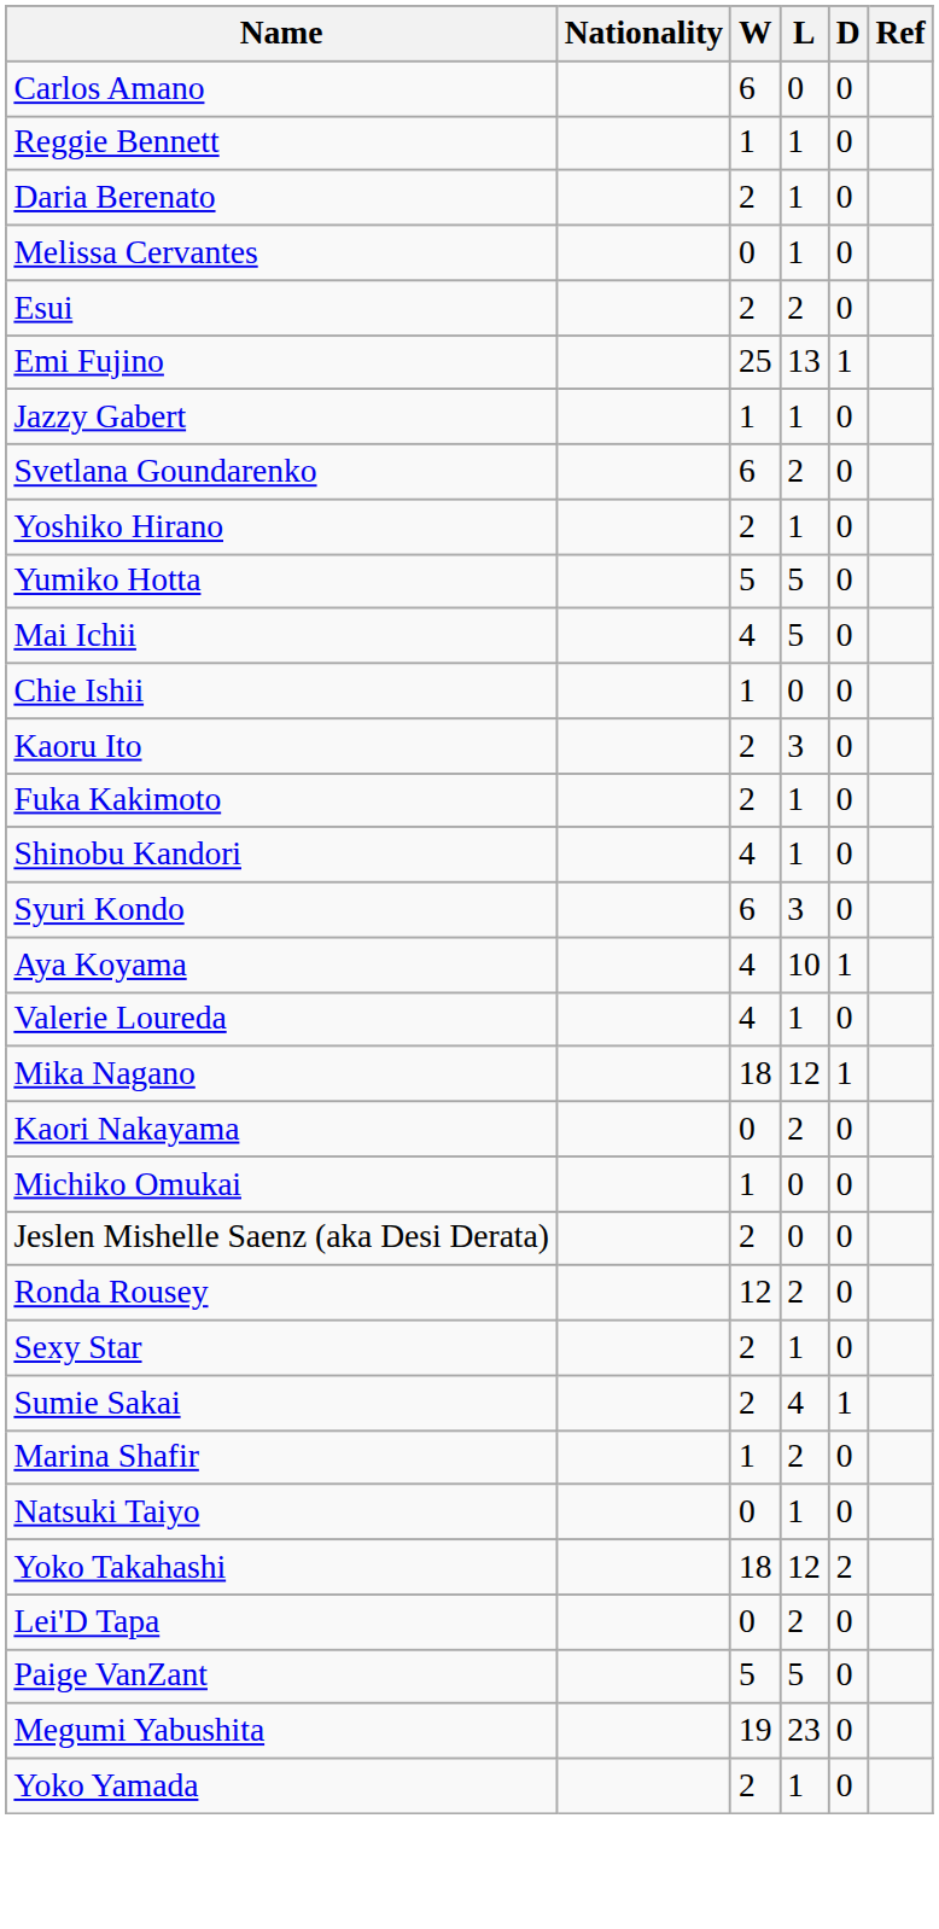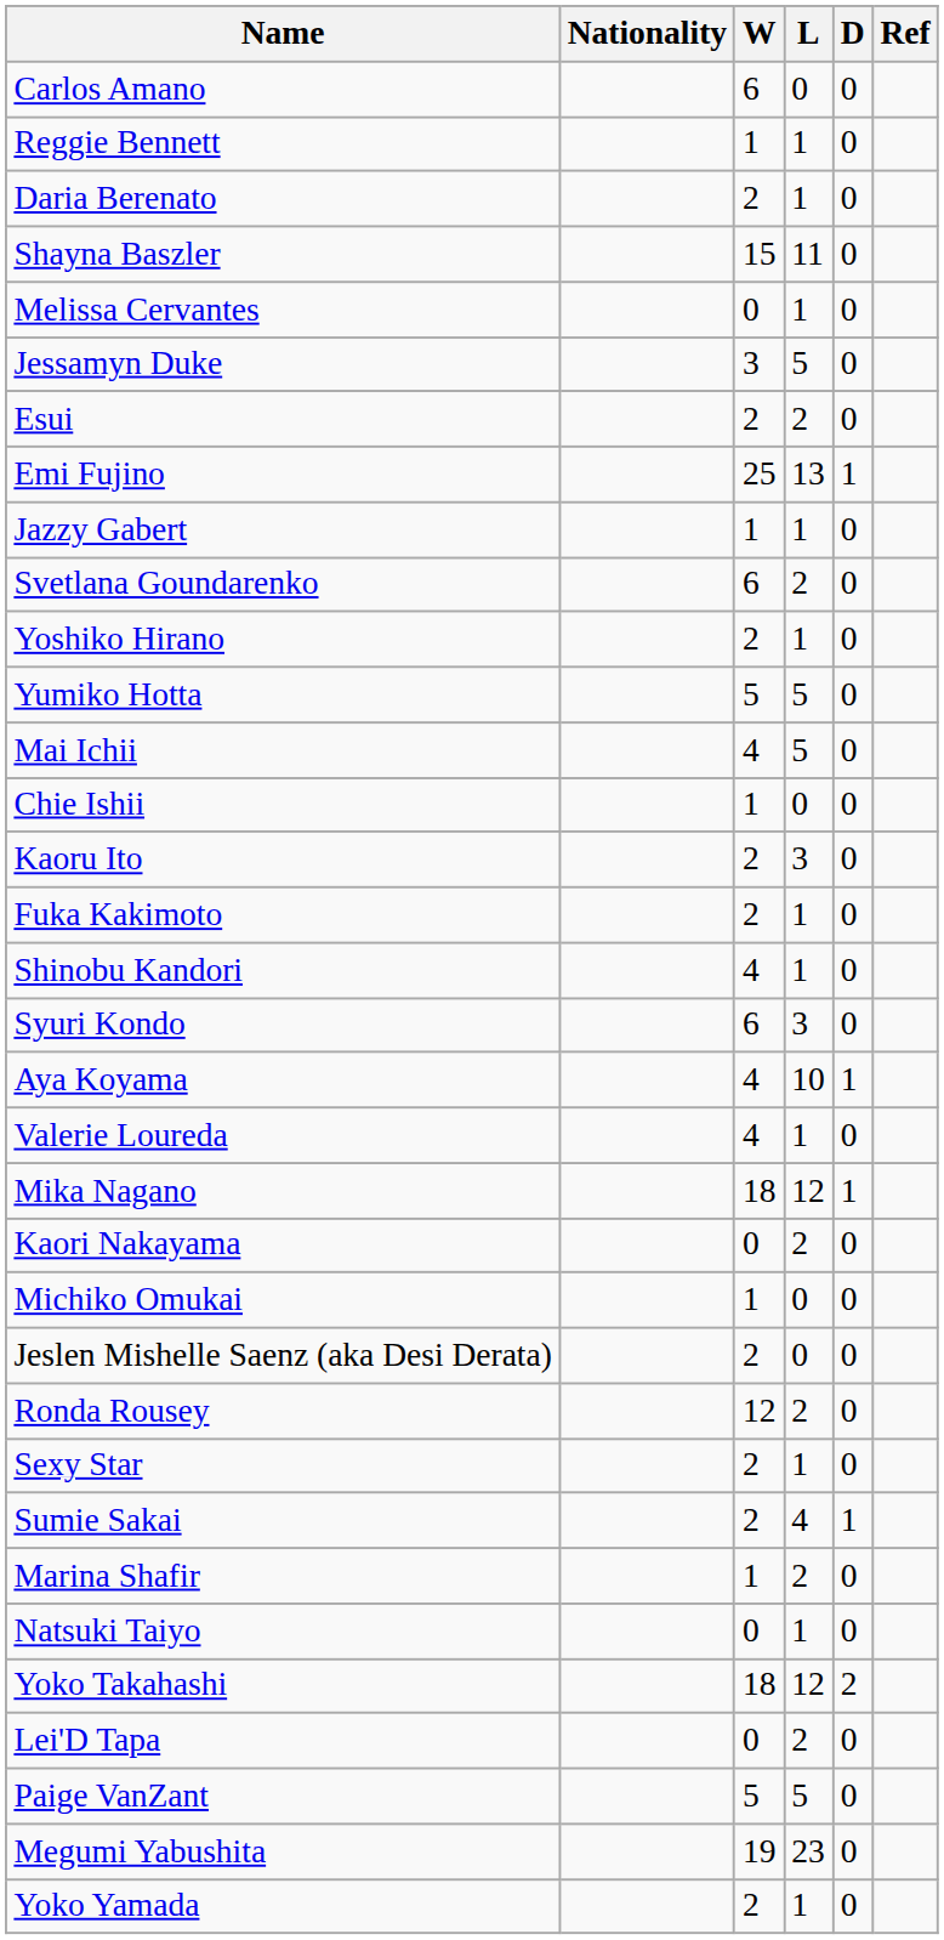+ row: Shayna Baszler | 15 | 11 | 0
+ row: Jessamyn Duke | 3 | 5 | 0
